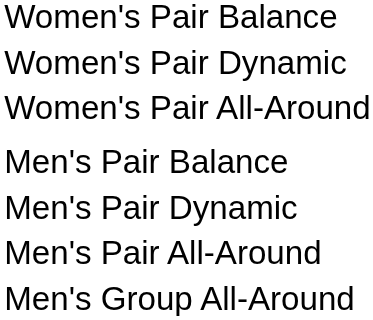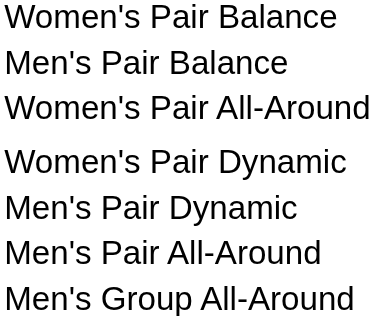rows swapped: Women's Pair Dynamic <-> Men's Pair Balance
